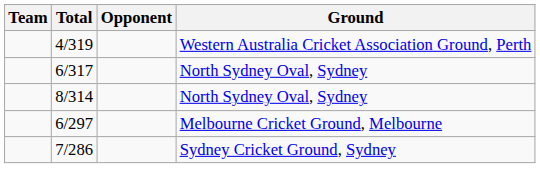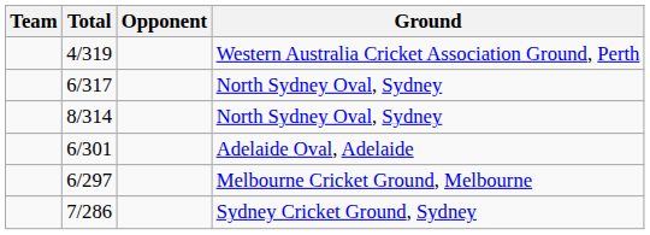+ row: 6/301 | Adelaide Oval, Adelaide
